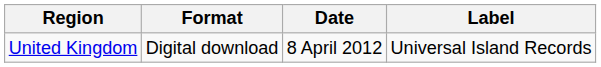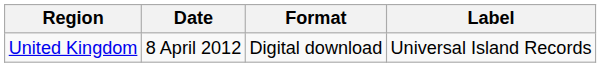columns swapped: Date <-> Format
